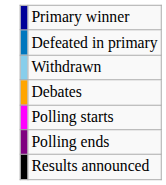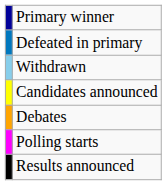+ row: Candidates announced
- row: Polling ends
